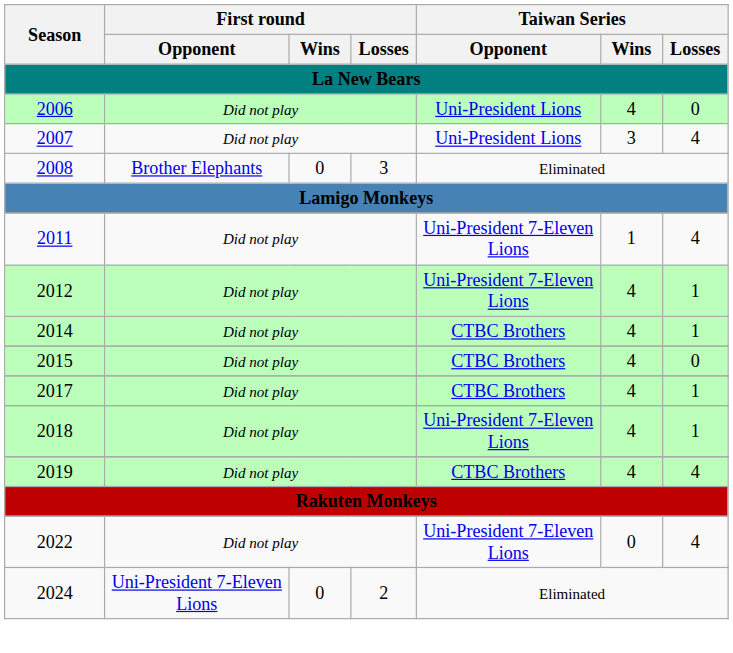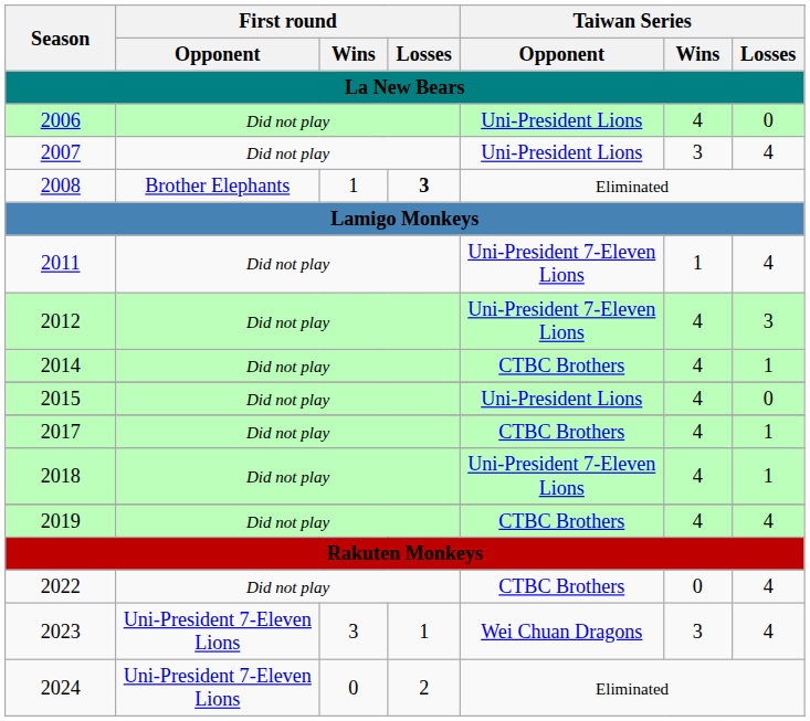2008 | First round / Wins: 0 -> 1
2008 | First round / Losses: normal -> bold
2012 | Taiwan Series / Losses: 1 -> 3
2015 | Taiwan Series / Opponent: CTBC Brothers -> Uni-President Lions
2022 | Taiwan Series / Opponent: Uni-President 7-Eleven Lions -> CTBC Brothers
+ row: 2023 | Uni-President 7-Eleven Lions | 3 | 1 | Wei Chuan Dragons | 3 | 4
